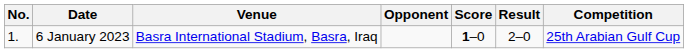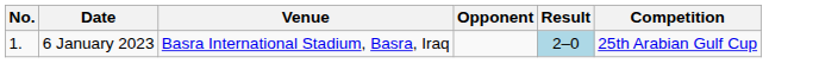- column: Score | 1–0
6 January 2023 | Result: no background -> lightblue background
